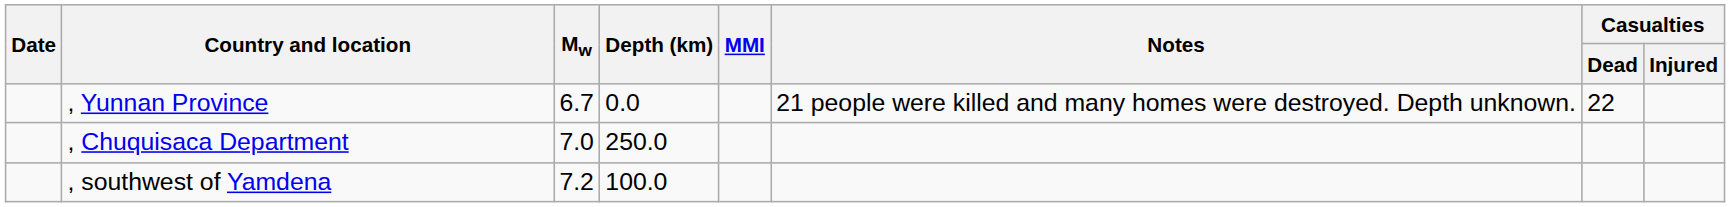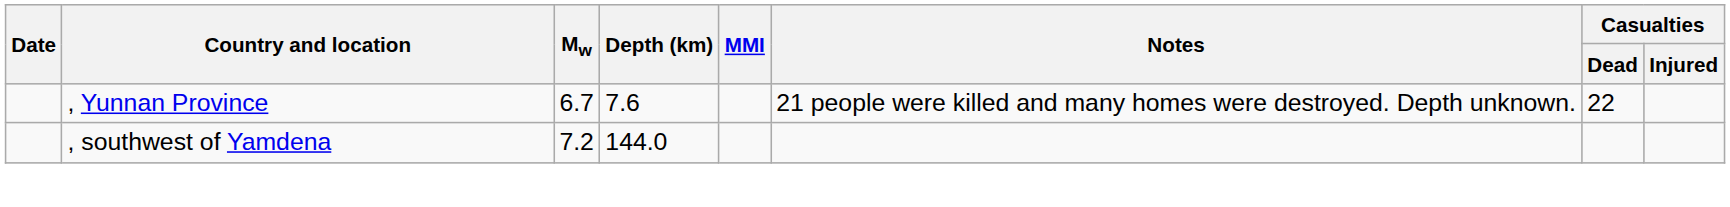, Yunnan Province | Depth (km): 0.0 -> 7.6
- row: , Chuquisaca Department | 7.0 | 250.0
, southwest of Yamdena | Depth (km): 100.0 -> 144.0
